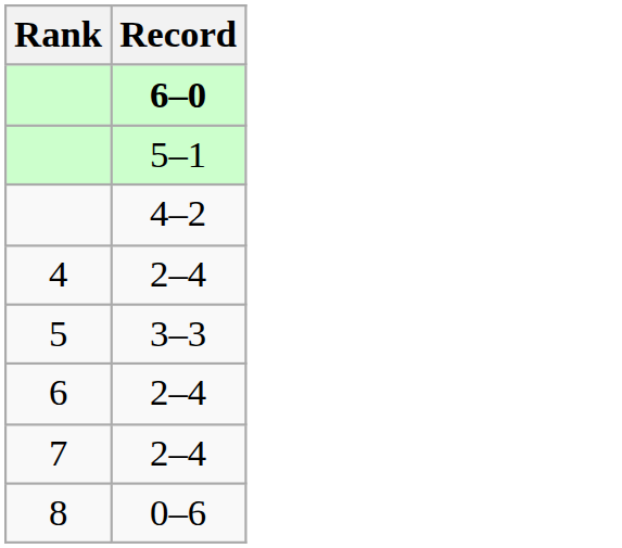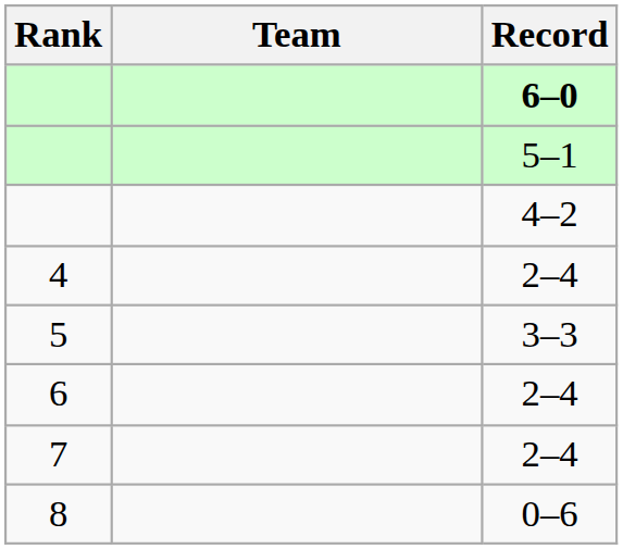+ column: Team
